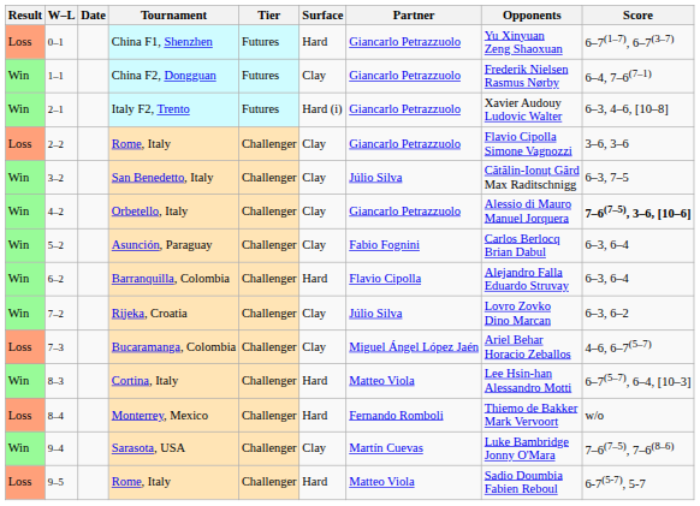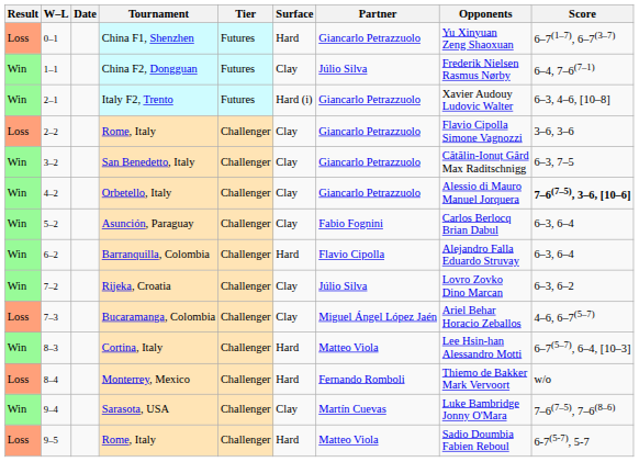China F2, Dongguan | Partner: Giancarlo Petrazzuolo -> Júlio Silva
San Benedetto, Italy | Partner: Júlio Silva -> Giancarlo Petrazzuolo
